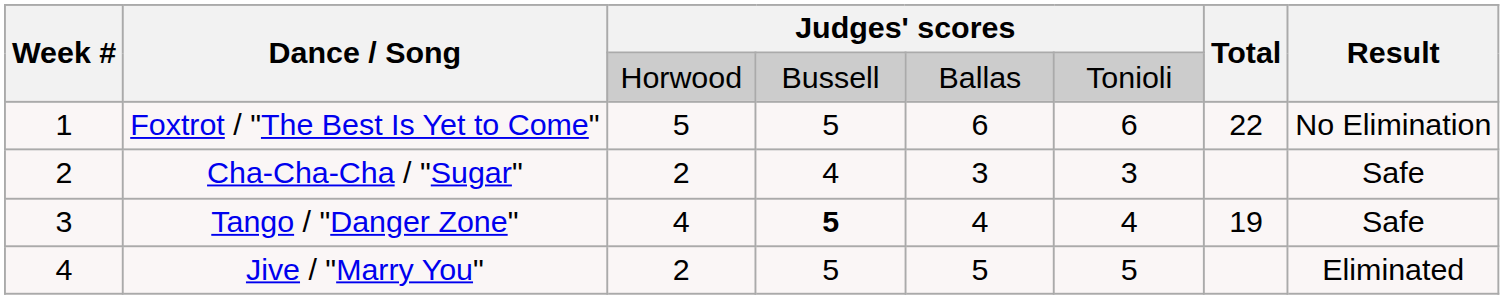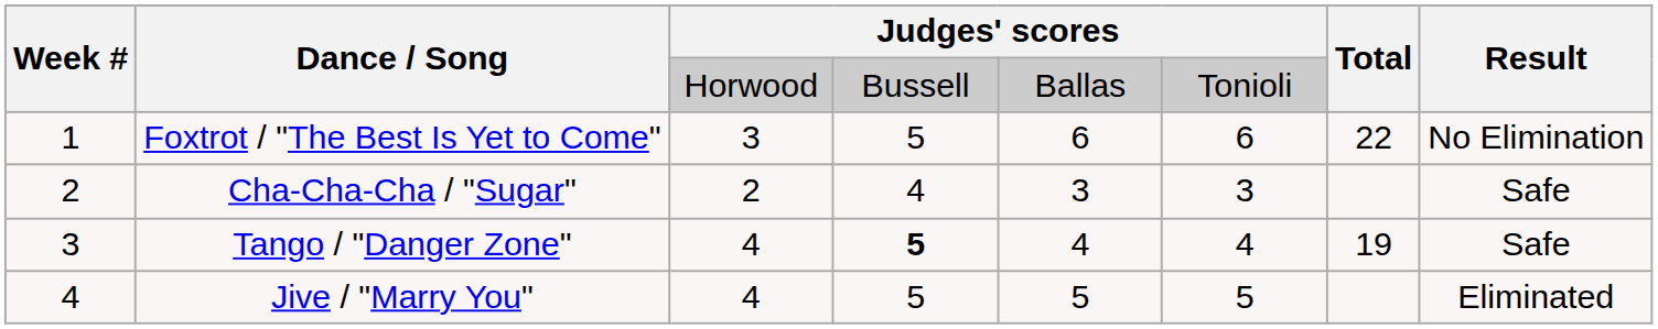Foxtrot / "The Best Is Yet to Come" | column 3: 5 -> 3
Jive / "Marry You" | column 3: 2 -> 4
